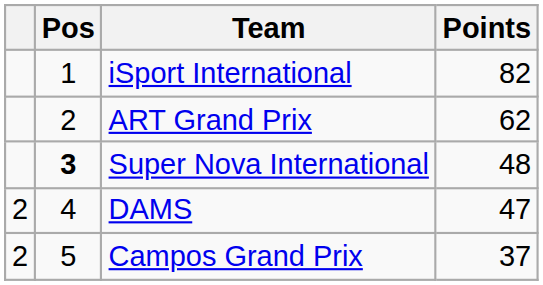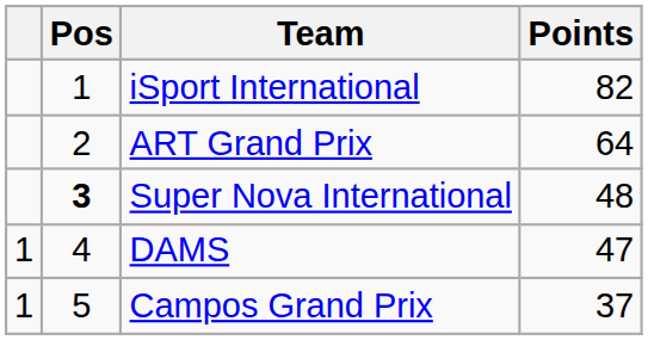ART Grand Prix | Points: 62 -> 64
DAMS | column 1: 2 -> 1
Campos Grand Prix | column 1: 2 -> 1
